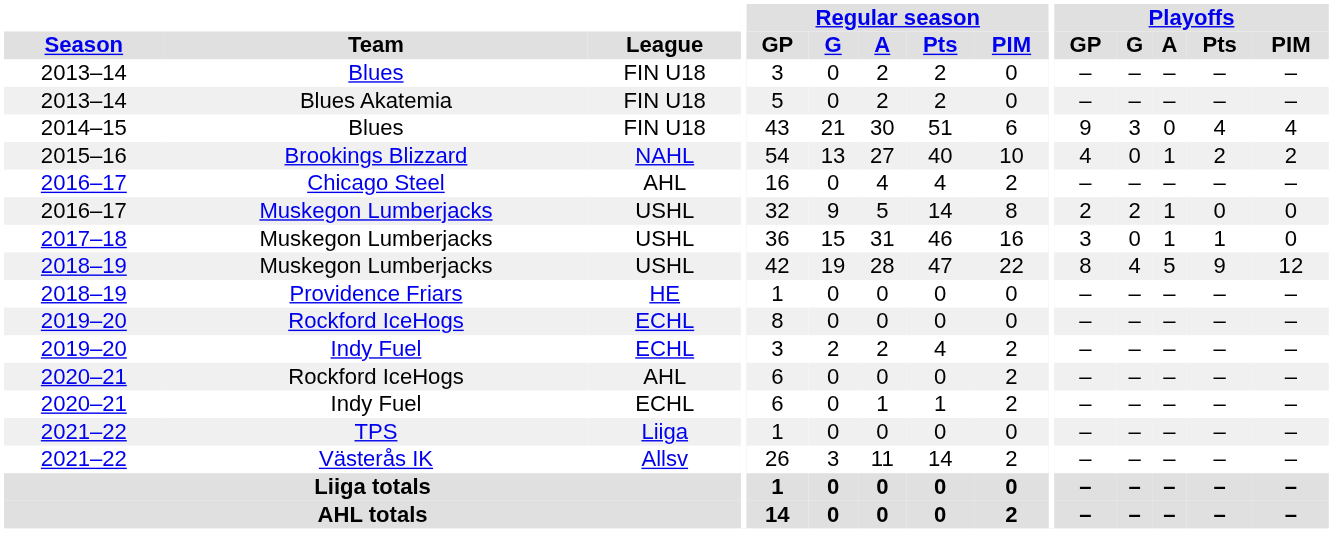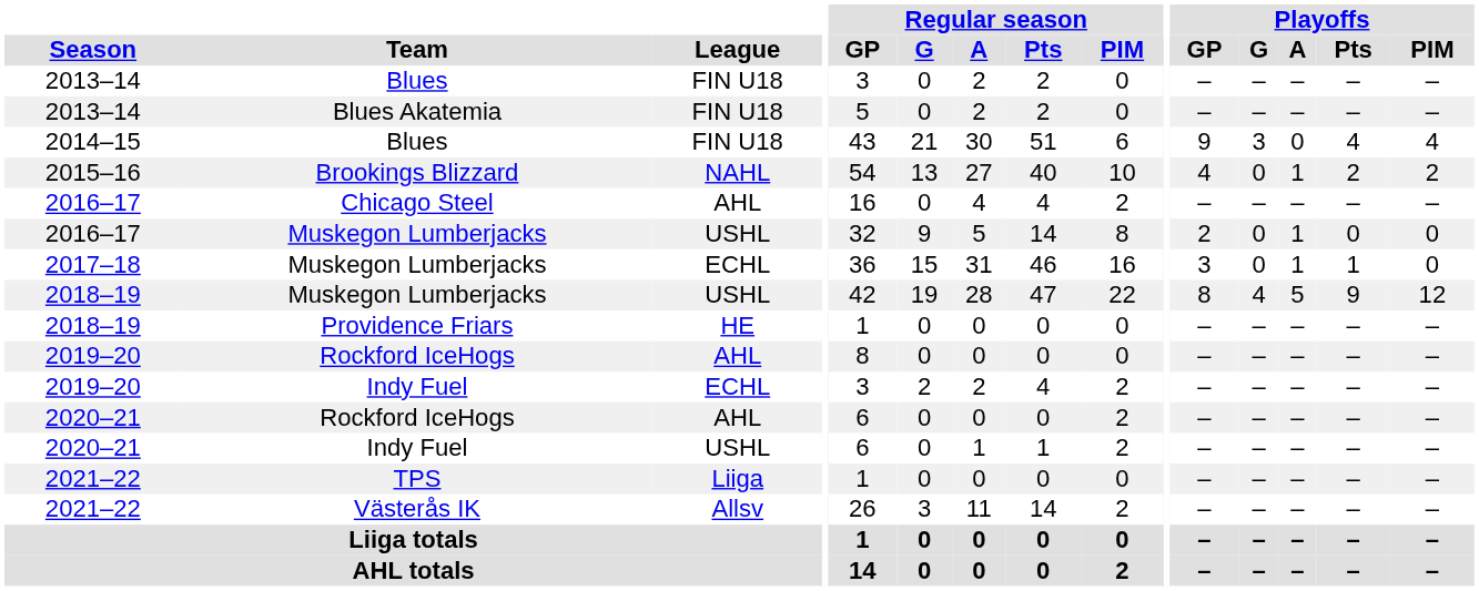2016–17 / Muskegon Lumberjacks | Playoffs / G: 2 -> 0
2017–18 / Muskegon Lumberjacks | League: USHL -> ECHL
2019–20 / Rockford IceHogs | League: ECHL -> AHL
2020–21 / Indy Fuel | League: ECHL -> USHL
